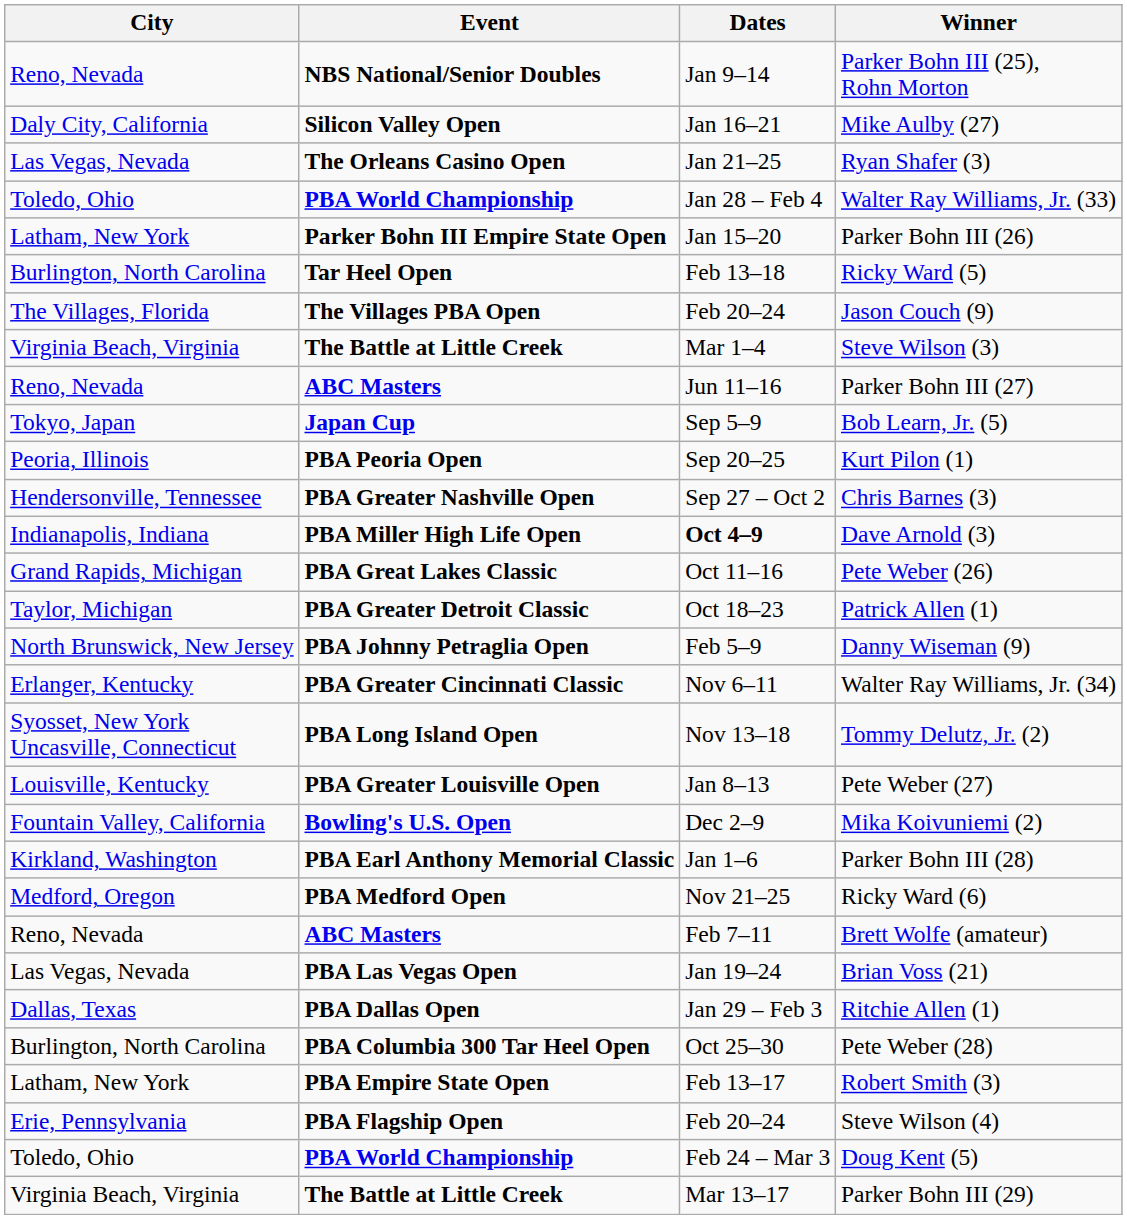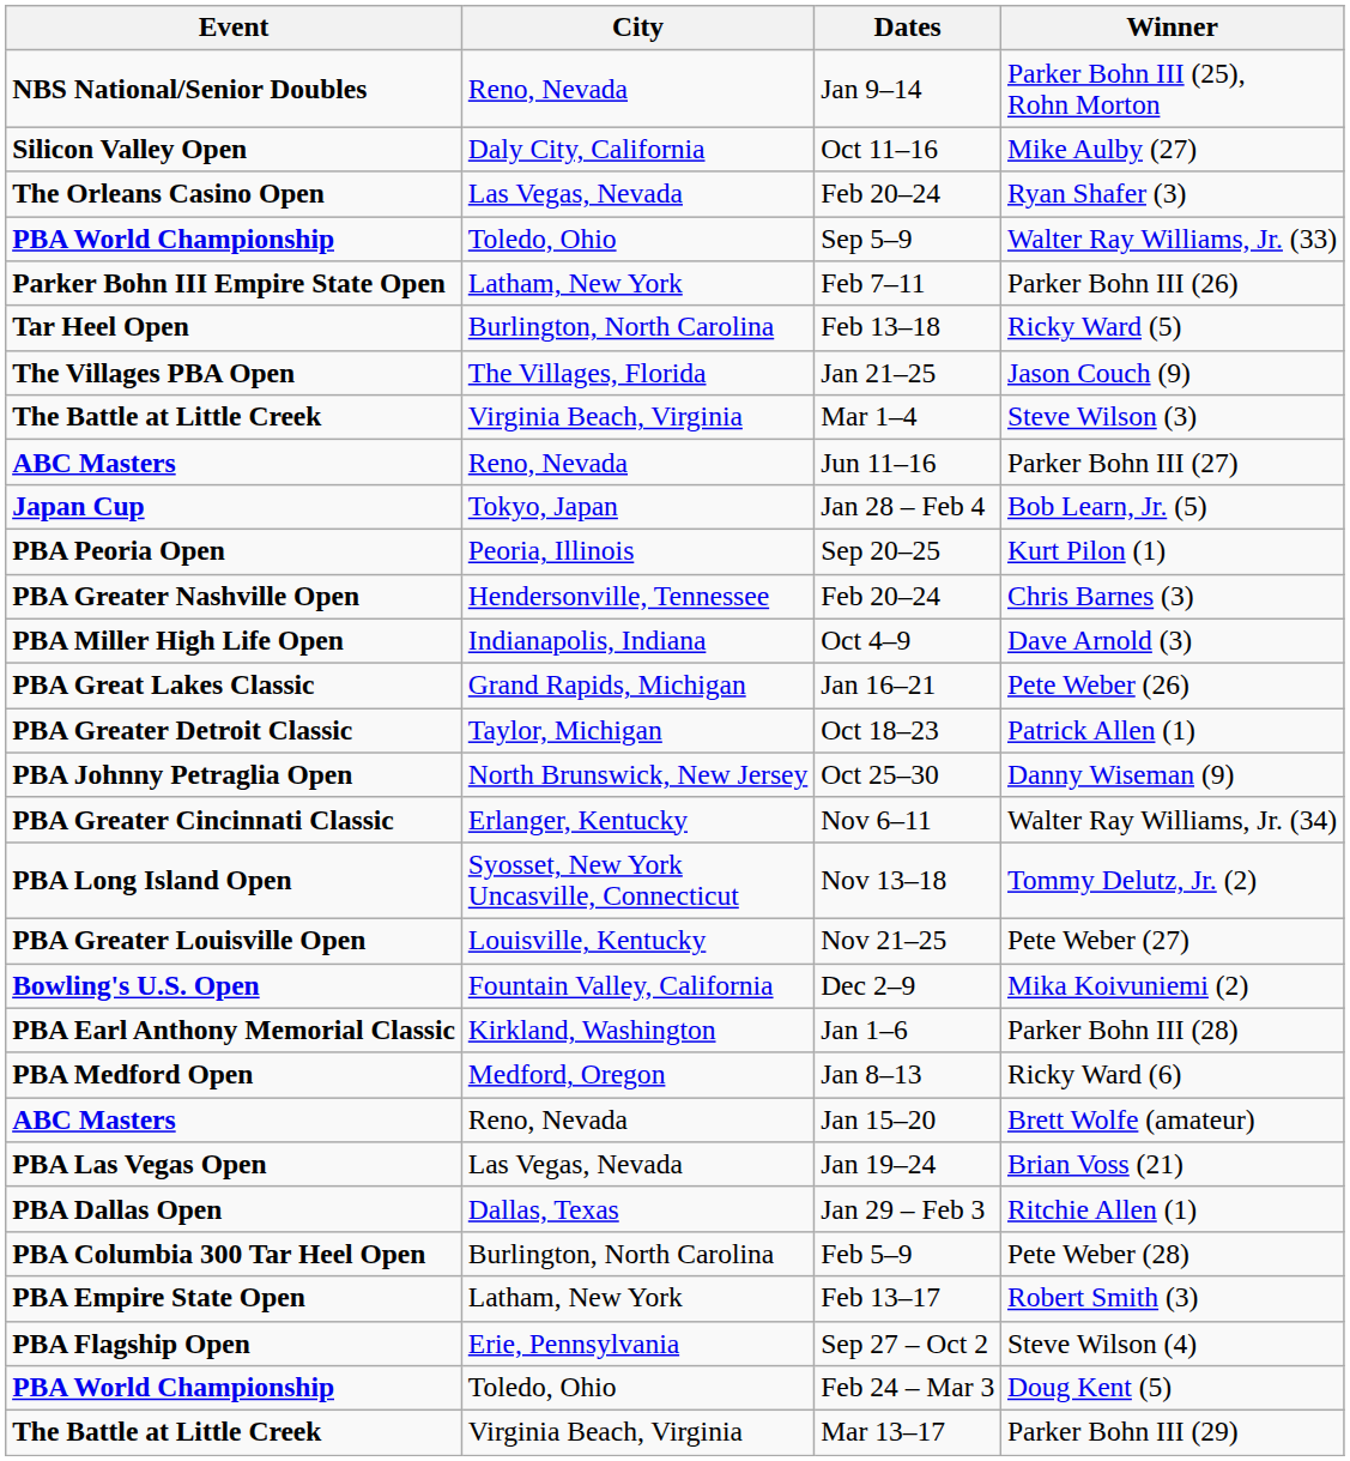columns swapped: Event <-> City
Mike Aulby (27) | Dates: Jan 16–21 -> Oct 11–16
Ryan Shafer (3) | Dates: Jan 21–25 -> Feb 20–24
Walter Ray Williams, Jr. (33) | Dates: Jan 28 – Feb 4 -> Sep 5–9
Parker Bohn III (26) | Dates: Jan 15–20 -> Feb 7–11
Jason Couch (9) | Dates: Feb 20–24 -> Jan 21–25
Bob Learn, Jr. (5) | Dates: Sep 5–9 -> Jan 28 – Feb 4
Chris Barnes (3) | Dates: Sep 27 – Oct 2 -> Feb 20–24
Dave Arnold (3) | Dates: bold -> normal
Pete Weber (26) | Dates: Oct 11–16 -> Jan 16–21
Danny Wiseman (9) | Dates: Feb 5–9 -> Oct 25–30
Pete Weber (27) | Dates: Jan 8–13 -> Nov 21–25
Ricky Ward (6) | Dates: Nov 21–25 -> Jan 8–13
Brett Wolfe (amateur) | Dates: Feb 7–11 -> Jan 15–20
Pete Weber (28) | Dates: Oct 25–30 -> Feb 5–9
Steve Wilson (4) | Dates: Feb 20–24 -> Sep 27 – Oct 2
